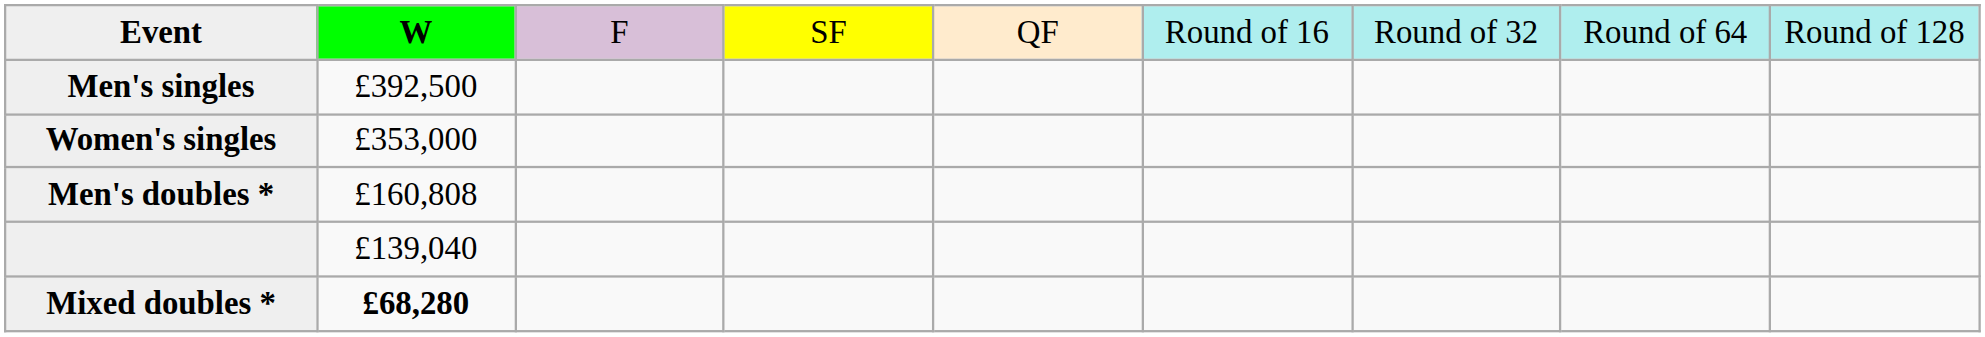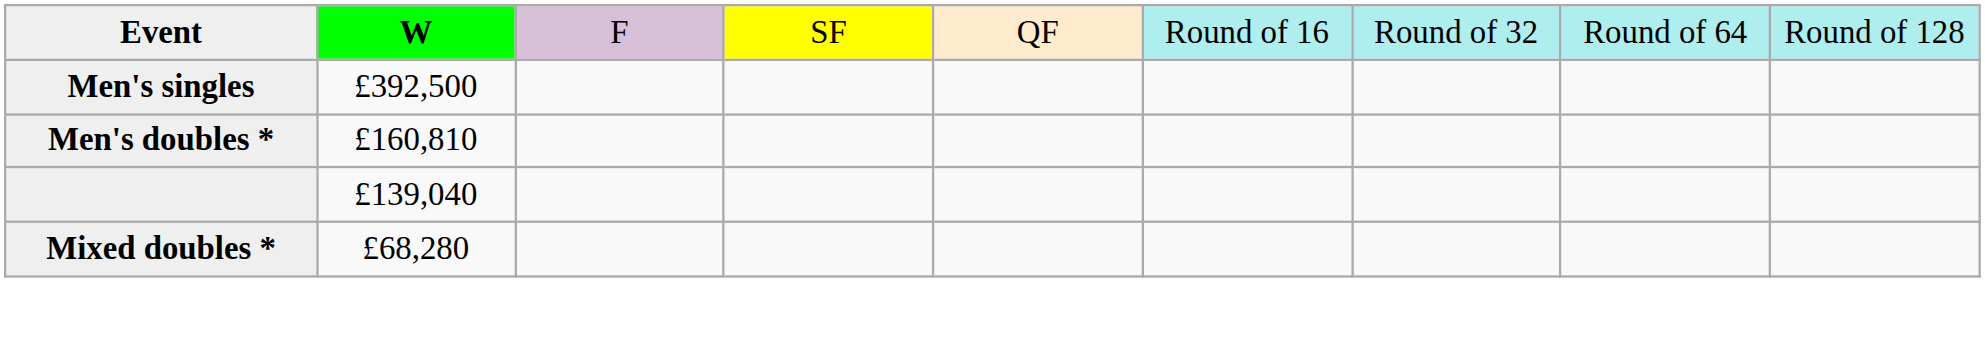- row: Women's singles | £353,000
Men's doubles * | column 2: £160,808 -> £160,810
Mixed doubles * | column 2: bold -> normal
